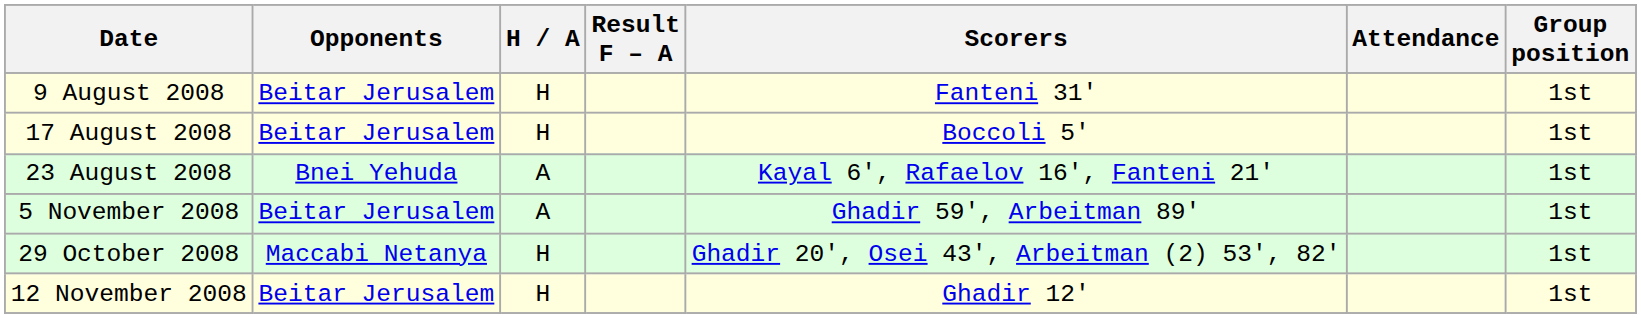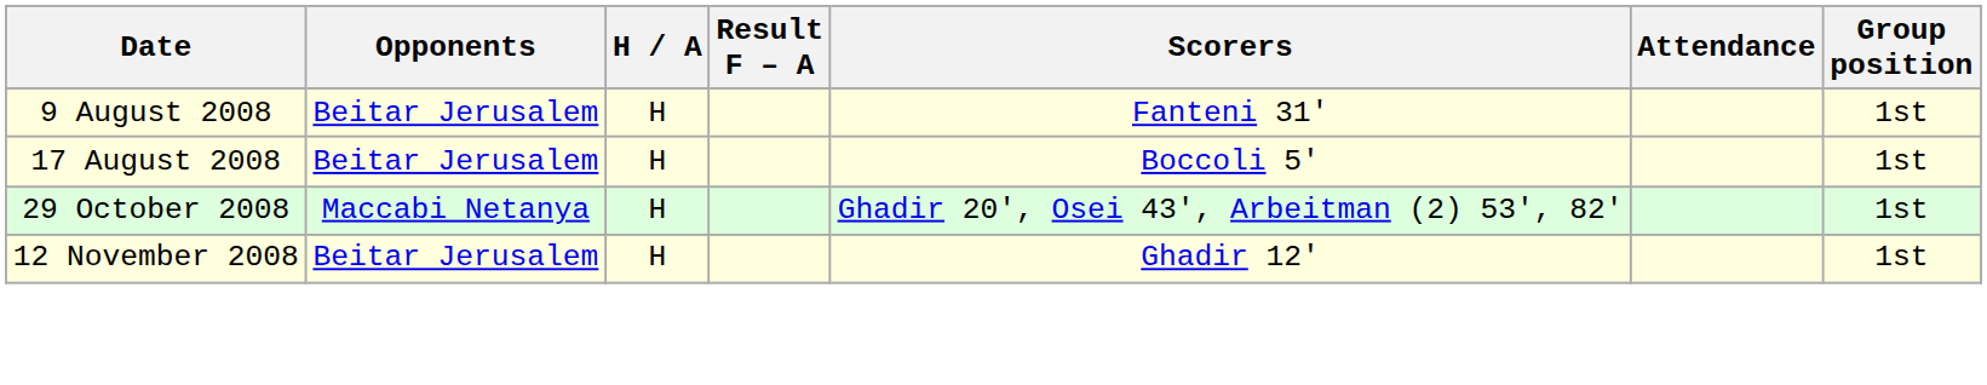- row: 23 August 2008 | Bnei Yehuda | A | Kayal 6', Rafaelov 16', Fanteni 21' | 1st
- row: 5 November 2008 | Beitar Jerusalem | A | Ghadir 59', Arbeitman 89' | 1st
